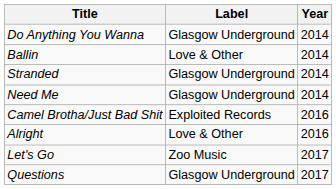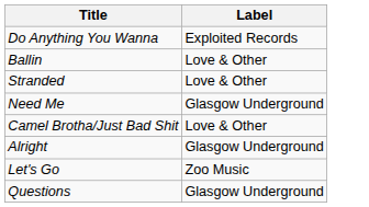- column: Year | 2014 | 2014 | 2014 | 2014 | 2016 | 2016 | 2017 | 2017
Do Anything You Wanna | Label: Glasgow Underground -> Exploited Records
Stranded | Label: Glasgow Underground -> Love & Other
Camel Brotha/Just Bad Shit | Label: Exploited Records -> Love & Other
Alright | Label: Love & Other -> Glasgow Underground
